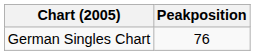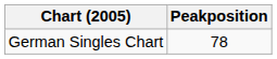German Singles Chart | Peakposition: 76 -> 78
